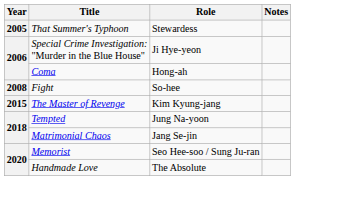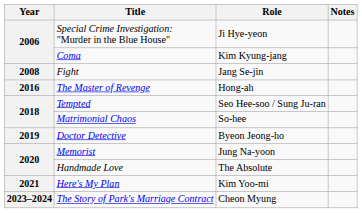- row: 2005 | That Summer's Typhoon | Stewardess
Coma | Role: Hong-ah -> Kim Kyung-jang
Fight | Role: So-hee -> Jang Se-jin
The Master of Revenge | Year: 2015 -> 2016
The Master of Revenge | Role: Kim Kyung-jang -> Hong-ah
Tempted | Role: Jung Na-yoon -> Seo Hee-soo / Sung Ju-ran
Matrimonial Chaos | Role: Jang Se-jin -> So-hee
+ row: 2019 | Doctor Detective | Byeon Jeong-ho
Memorist | Role: Seo Hee-soo / Sung Ju-ran -> Jung Na-yoon
+ row: 2021 | Here's My Plan | Kim Yoo-mi
+ row: 2023–2024 | The Story of Park's Marriage Contract | Cheon Myung
